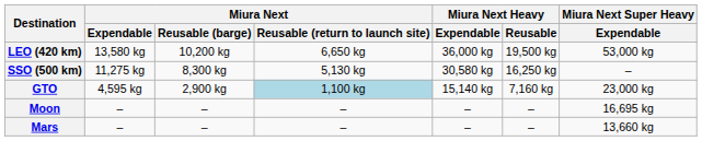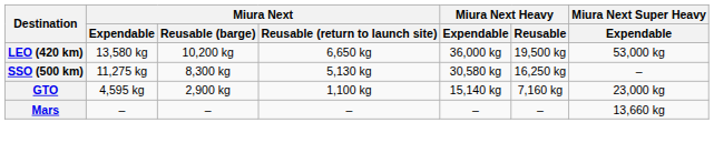GTO | Miura Next / Reusable (return to launch site): lightblue background -> no background
- row: Moon | – | – | – | – | – | 16,695 kg
